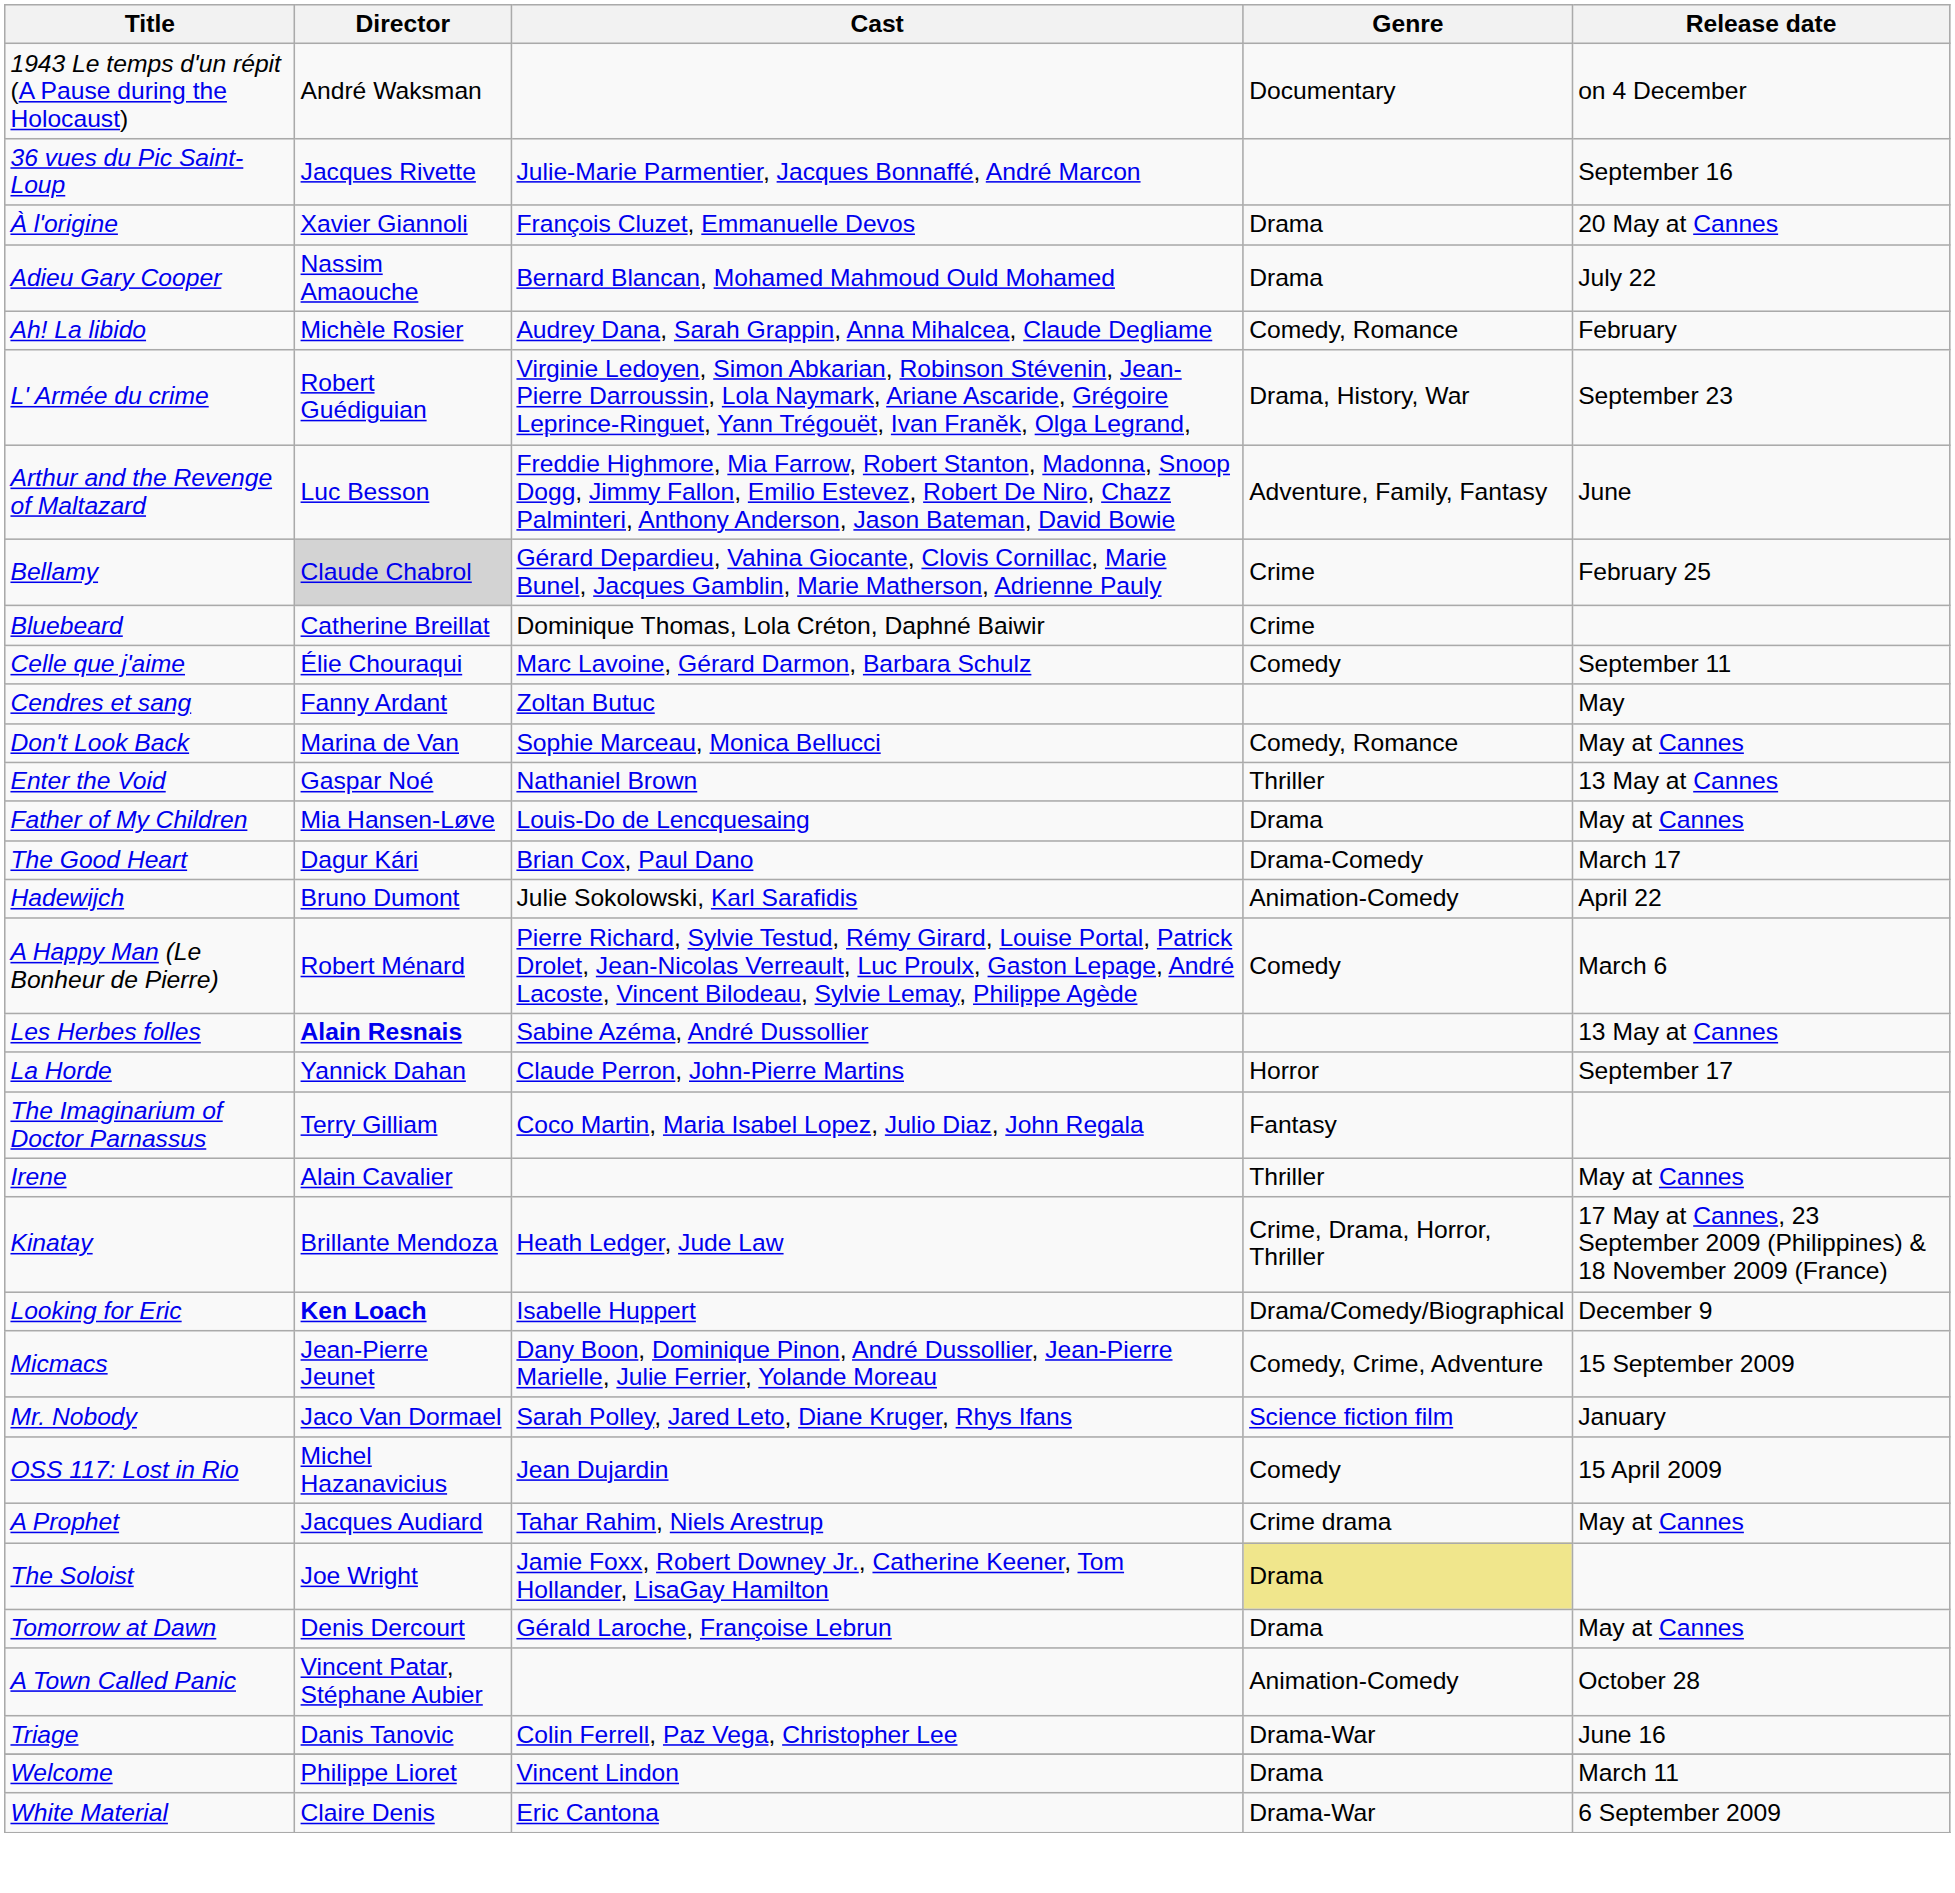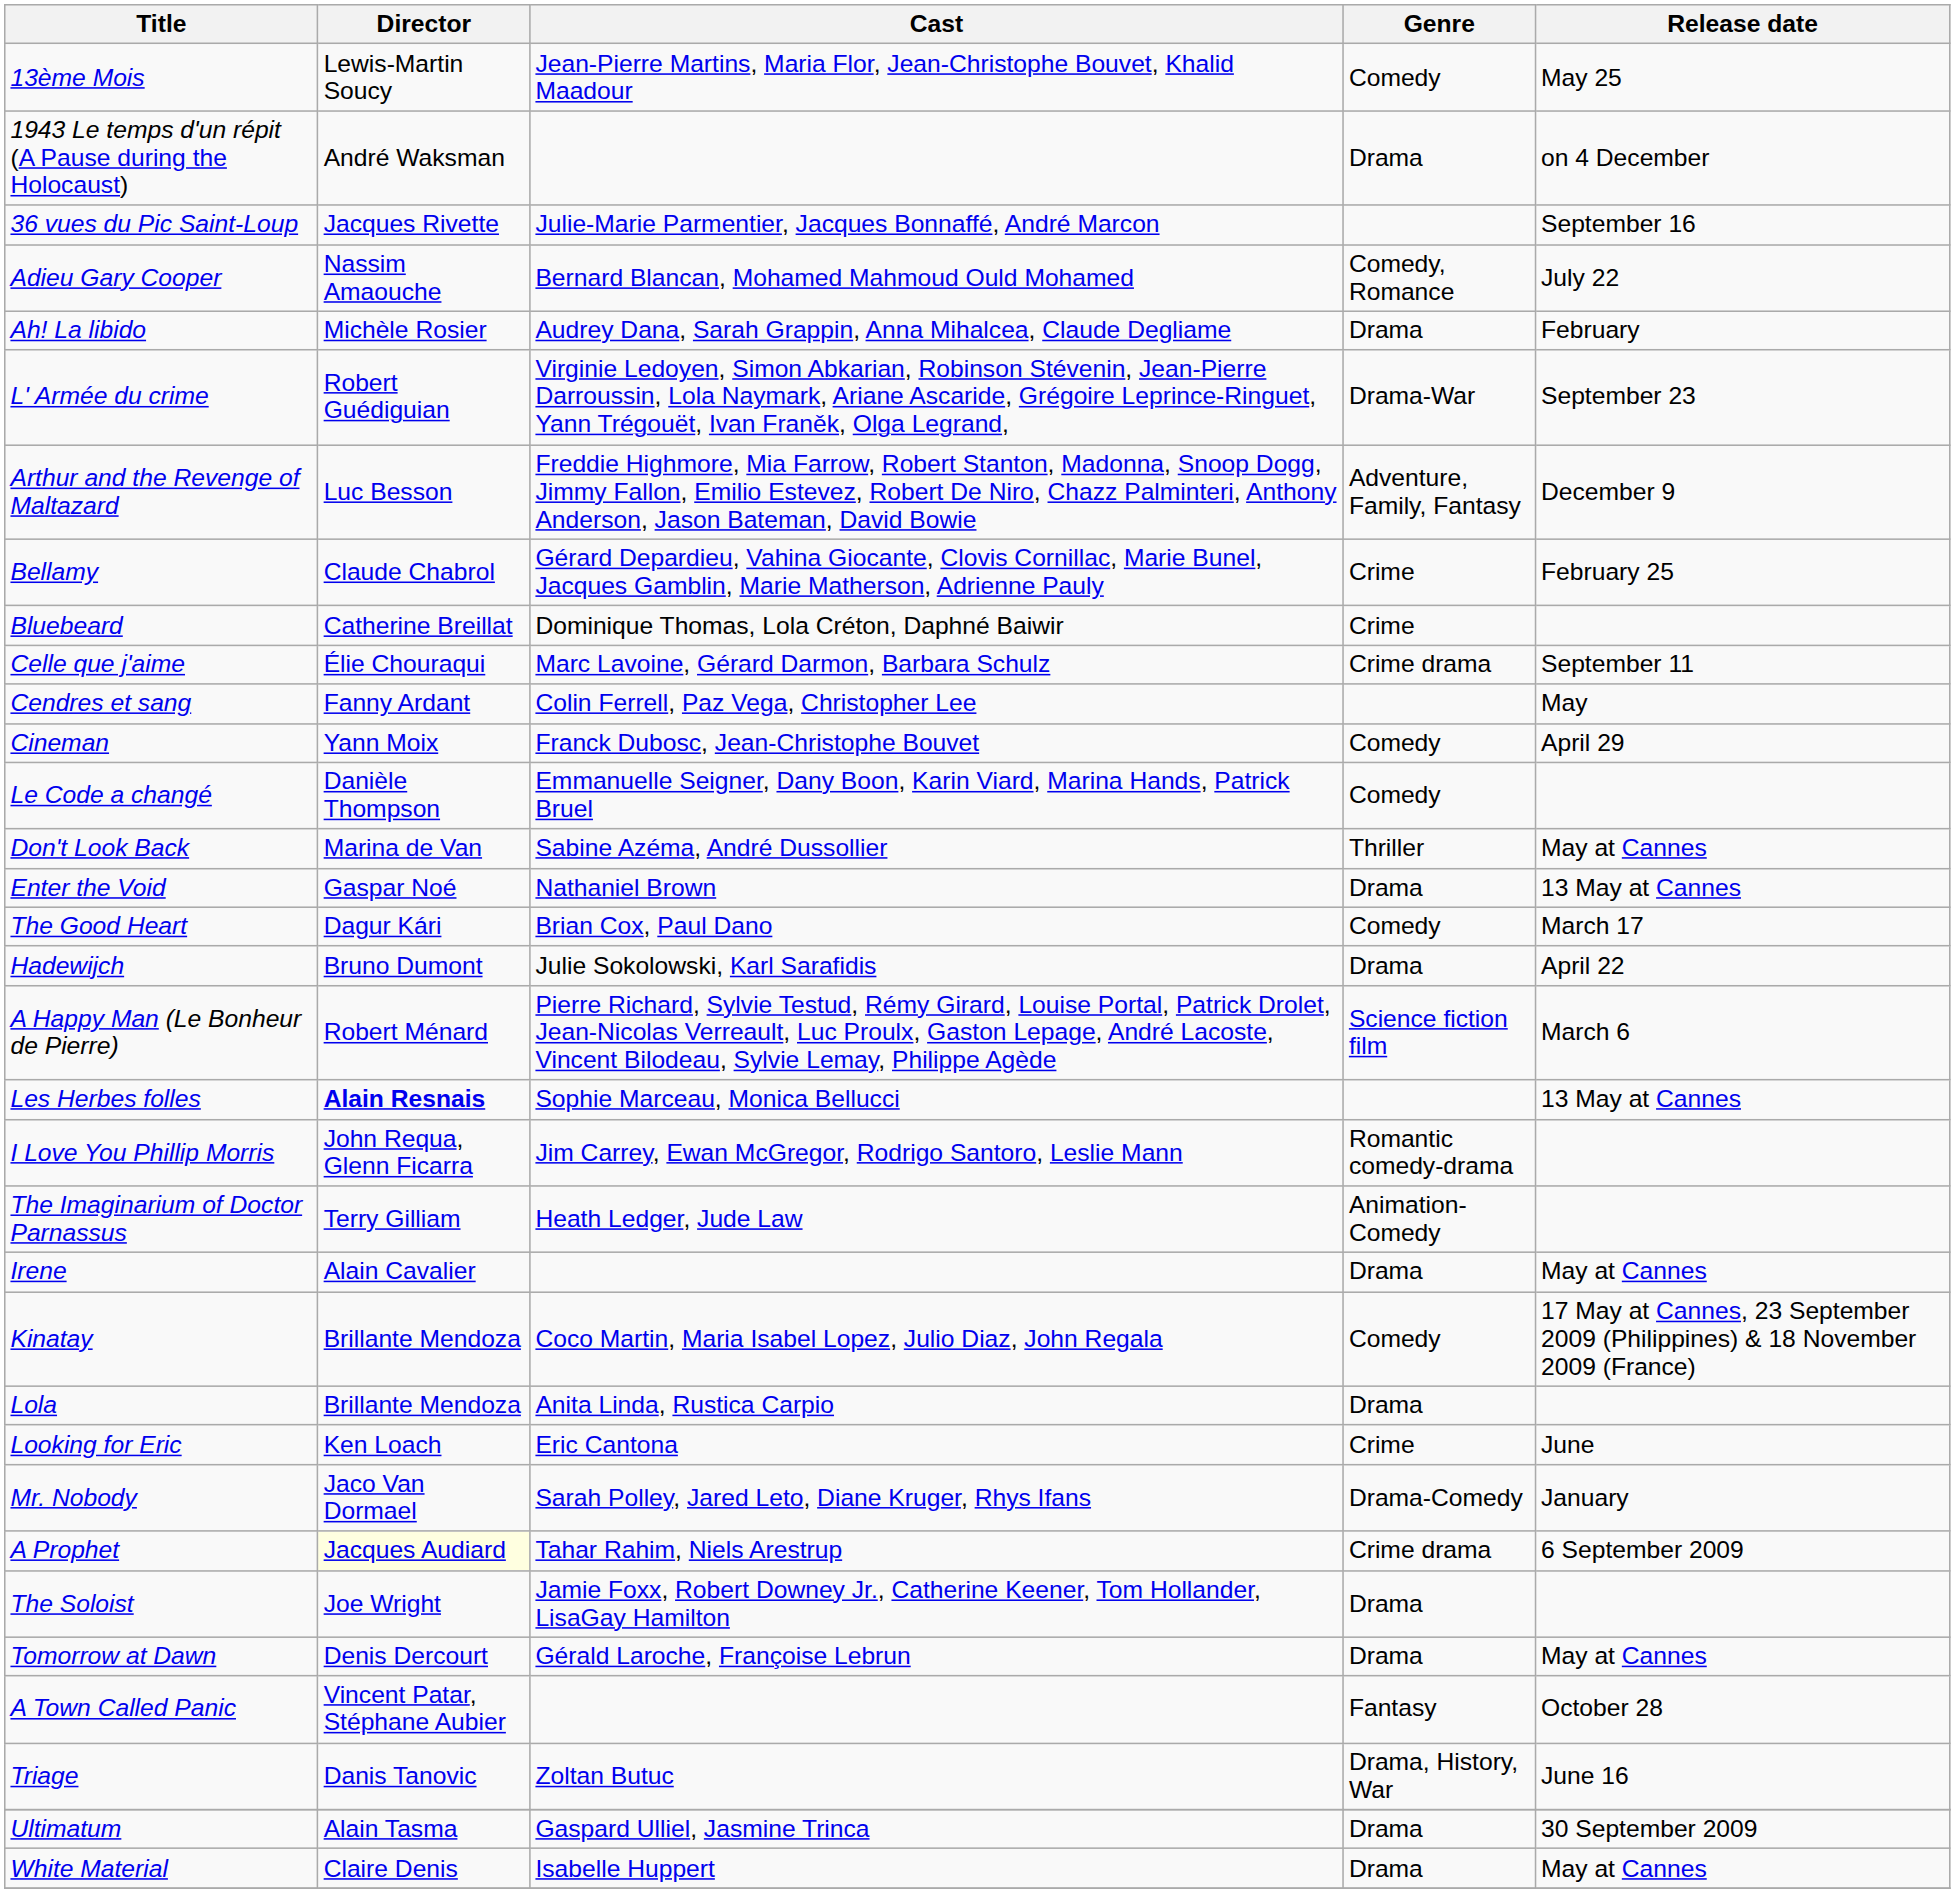+ row: 13ème Mois | Lewis-Martin Soucy | Jean-Pierre Martins, Maria Flor, Jean-Christophe Bouvet, Khalid Maadour | Comedy | May 25
1943 Le temps d'un répit (A Pause during the Holocaust) | Genre: Documentary -> Drama
- row: À l'origine | Xavier Giannoli | François Cluzet, Emmanuelle Devos | Drama | 20 May at Cannes
Adieu Gary Cooper | Genre: Drama -> Comedy, Romance
Ah! La libido | Genre: Comedy, Romance -> Drama
L' Armée du crime | Genre: Drama, History, War -> Drama-War
Arthur and the Revenge of Maltazard | Release date: June -> December 9
Bellamy | Director: lightgrey background -> no background
Celle que j'aime | Genre: Comedy -> Crime drama
Cendres et sang | Cast: Zoltan Butuc -> Colin Ferrell, Paz Vega, Christopher Lee
+ row: Cineman | Yann Moix | Franck Dubosc, Jean-Christophe Bouvet | Comedy | April 29
+ row: Le Code a changé | Danièle Thompson | Emmanuelle Seigner, Dany Boon, Karin Viard, Marina Hands, Patrick Bruel | Comedy
Don't Look Back | Cast: Sophie Marceau, Monica Bellucci -> Sabine Azéma, André Dussollier
Don't Look Back | Genre: Comedy, Romance -> Thriller
Enter the Void | Genre: Thriller -> Drama
- row: Father of My Children | Mia Hansen-Løve | Louis-Do de Lencquesaing | Drama | May at Cannes
The Good Heart | Genre: Drama-Comedy -> Comedy
Hadewijch | Genre: Animation-Comedy -> Drama
A Happy Man (Le Bonheur de Pierre) | Genre: Comedy -> Science fiction film
Les Herbes folles | Cast: Sabine Azéma, André Dussollier -> Sophie Marceau, Monica Bellucci
- row: La Horde | Yannick Dahan | Claude Perron, John-Pierre Martins | Horror | September 17
+ row: I Love You Phillip Morris | John Requa, Glenn Ficarra | Jim Carrey, Ewan McGregor, Rodrigo Santoro, Leslie Mann | Romantic comedy-drama
The Imaginarium of Doctor Parnassus | Cast: Coco Martin, Maria Isabel Lopez, Julio Diaz, John Regala -> Heath Ledger, Jude Law
The Imaginarium of Doctor Parnassus | Genre: Fantasy -> Animation-Comedy
Irene | Genre: Thriller -> Drama
Kinatay | Cast: Heath Ledger, Jude Law -> Coco Martin, Maria Isabel Lopez, Julio Diaz, John Regala
Kinatay | Genre: Crime, Drama, Horror, Thriller -> Comedy
+ row: Lola | Brillante Mendoza | Anita Linda, Rustica Carpio | Drama
Looking for Eric | Director: bold -> normal
Looking for Eric | Cast: Isabelle Huppert -> Eric Cantona
Looking for Eric | Genre: Drama/Comedy/Biographical -> Crime
Looking for Eric | Release date: December 9 -> June
- row: Micmacs | Jean-Pierre Jeunet | Dany Boon, Dominique Pinon, André Dussollier, Jean-Pierre Marielle, Julie Ferrier, Yolande Moreau | Comedy, Crime, Adventure | 15 September 2009
Mr. Nobody | Genre: Science fiction film -> Drama-Comedy
- row: OSS 117: Lost in Rio | Michel Hazanavicius | Jean Dujardin | Comedy | 15 April 2009
A Prophet | Director: no background -> lightyellow background
A Prophet | Release date: May at Cannes -> 6 September 2009
The Soloist | Genre: khaki background -> no background
A Town Called Panic | Genre: Animation-Comedy -> Fantasy
Triage | Cast: Colin Ferrell, Paz Vega, Christopher Lee -> Zoltan Butuc
Triage | Genre: Drama-War -> Drama, History, War
+ row: Ultimatum | Alain Tasma | Gaspard Ulliel, Jasmine Trinca | Drama | 30 September 2009
- row: Welcome | Philippe Lioret | Vincent Lindon | Drama | March 11
White Material | Cast: Eric Cantona -> Isabelle Huppert
White Material | Genre: Drama-War -> Drama
White Material | Release date: 6 September 2009 -> May at Cannes
